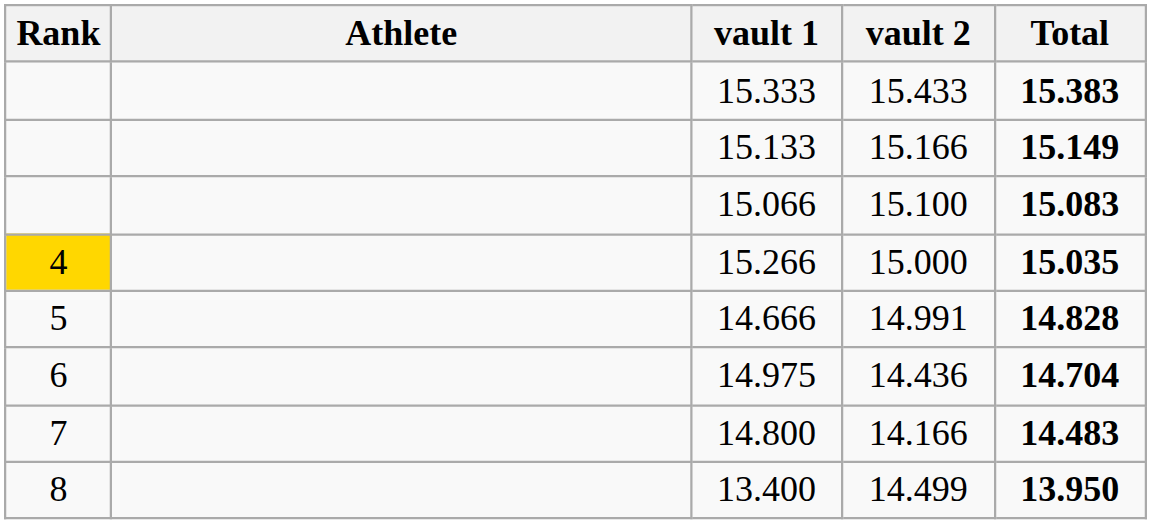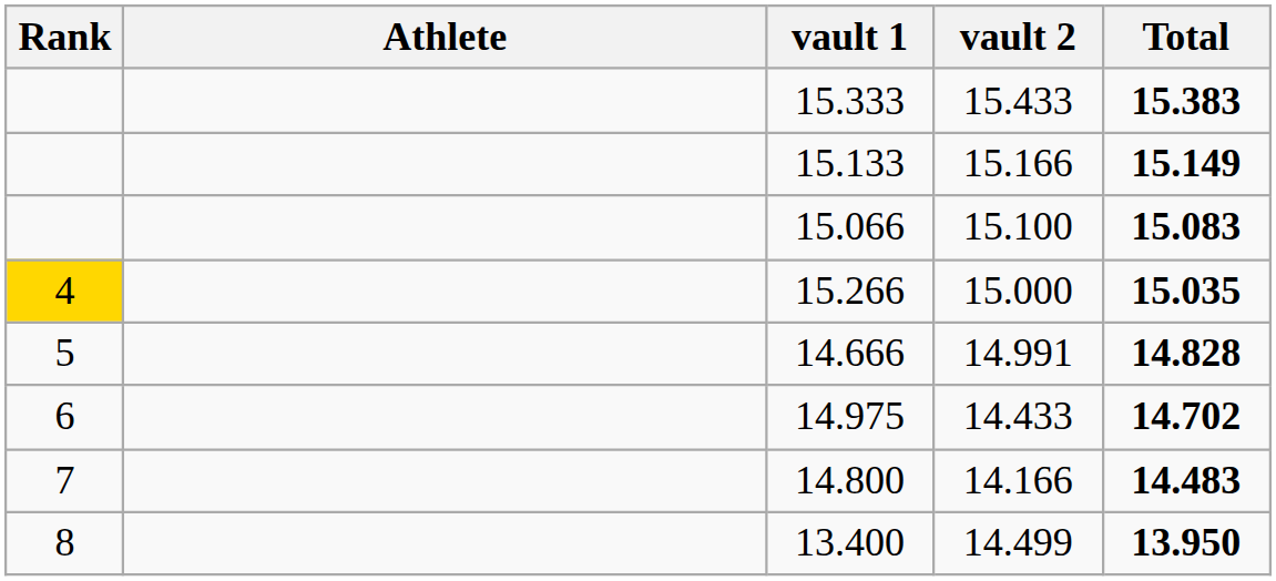14.975 | vault 2: 14.436 -> 14.433
14.975 | Total: 14.704 -> 14.702
